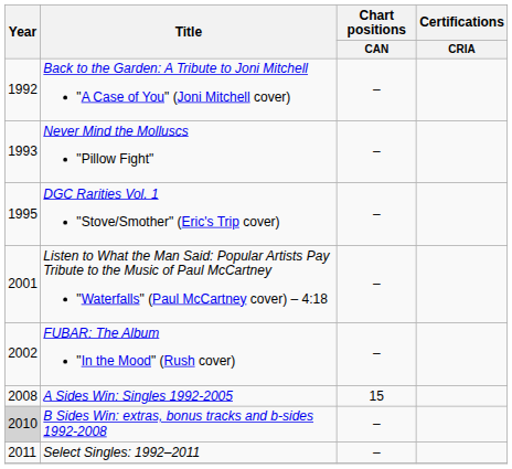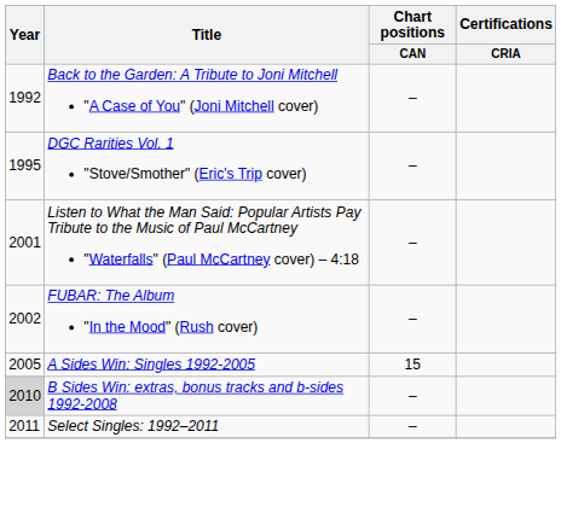- row: 1993 | Never Mind the Molluscs "Pillow Fight" | –
A Sides Win: Singles 1992-2005 | Year: 2008 -> 2005
